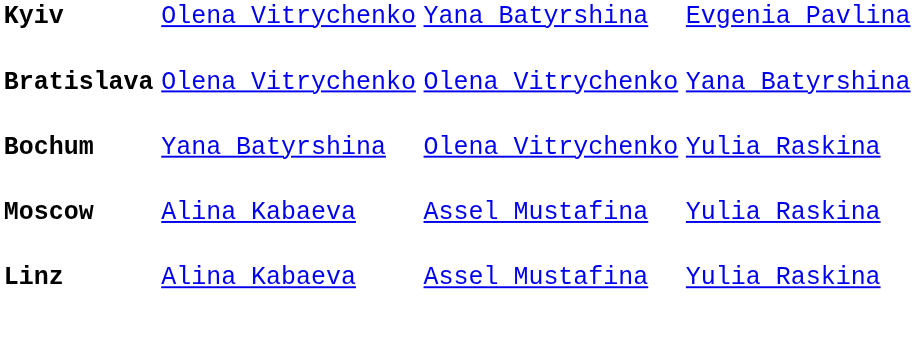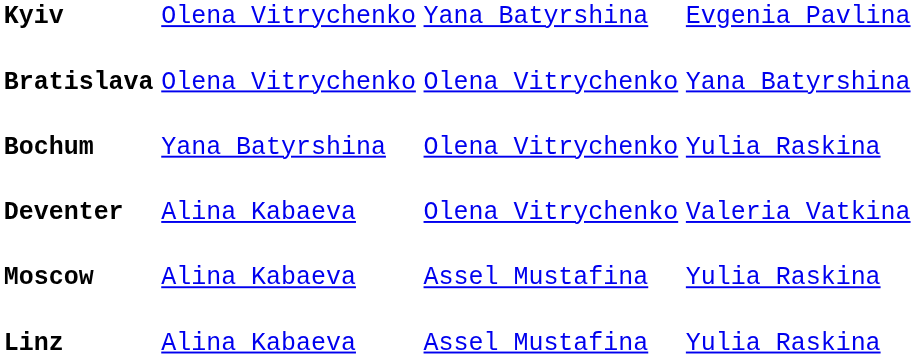+ row: Deventer | Alina Kabaeva | Olena Vitrychenko | Valeria Vatkina
